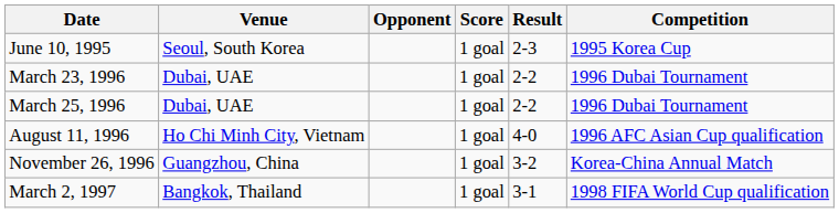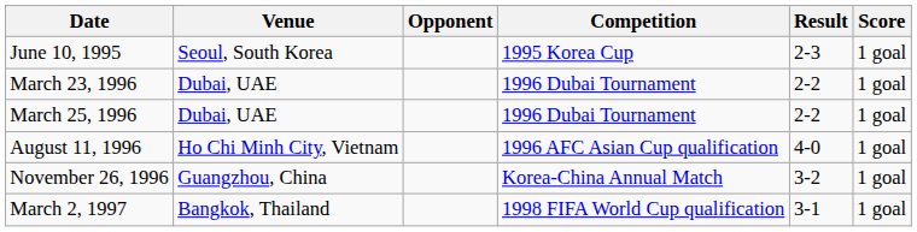columns swapped: Score <-> Competition
